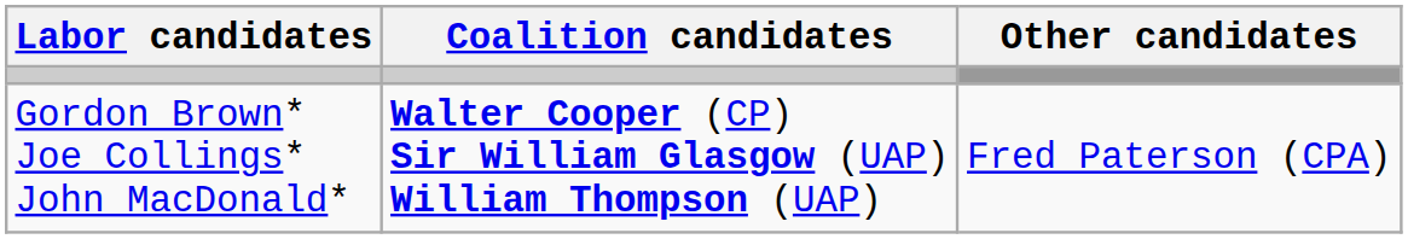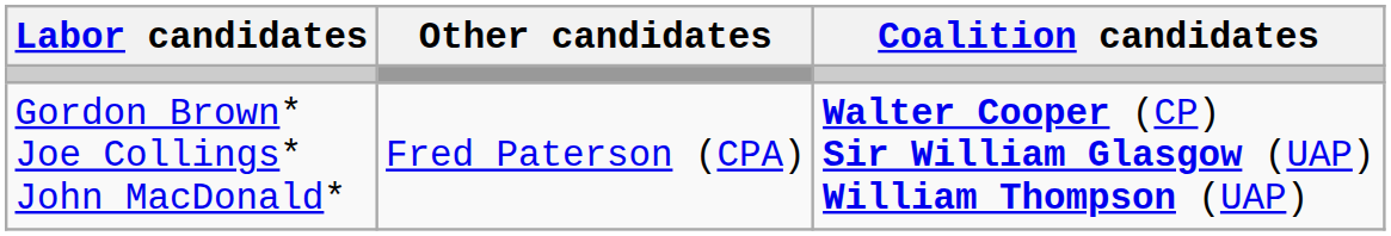columns swapped: Coalition candidates <-> Other candidates
